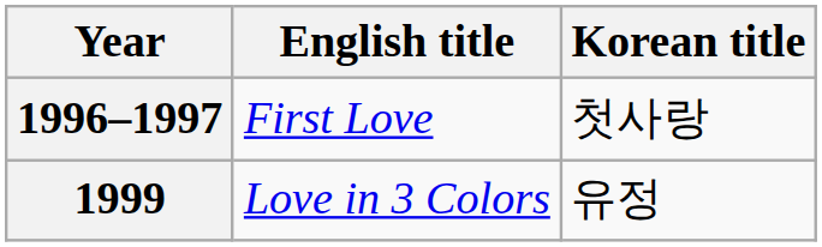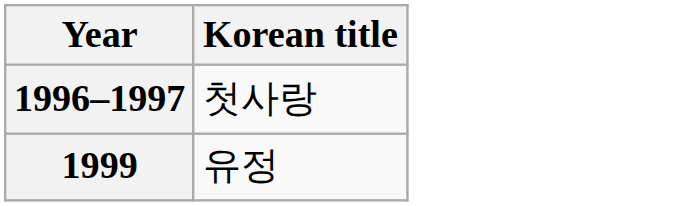- column: English title | First Love | Love in 3 Colors
